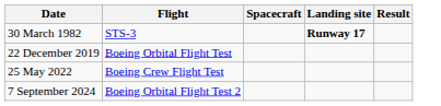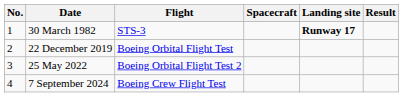+ column: No. | 1 | 2 | 3 | 4
25 May 2022 | Flight: Boeing Crew Flight Test -> Boeing Orbital Flight Test 2
7 September 2024 | Flight: Boeing Orbital Flight Test 2 -> Boeing Crew Flight Test
